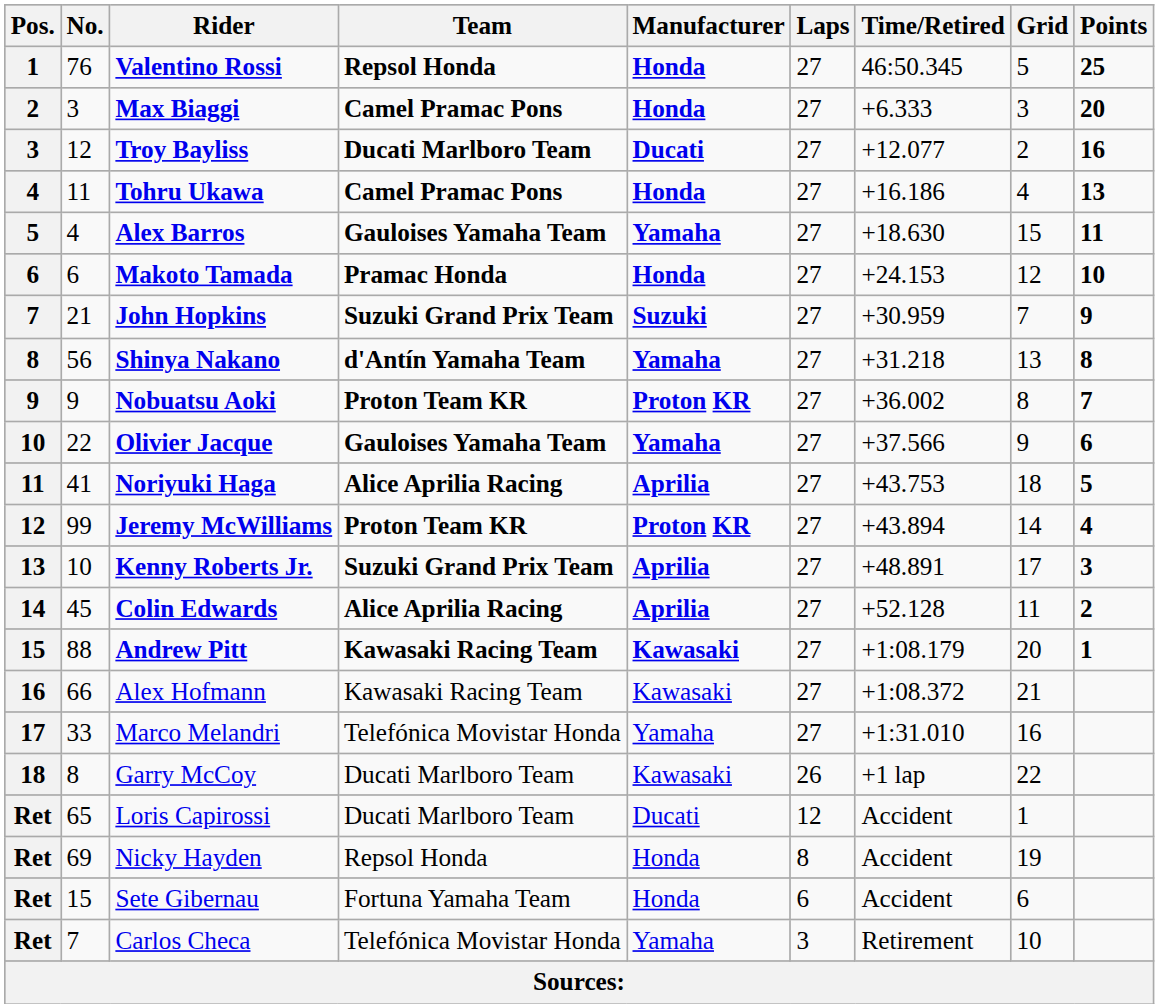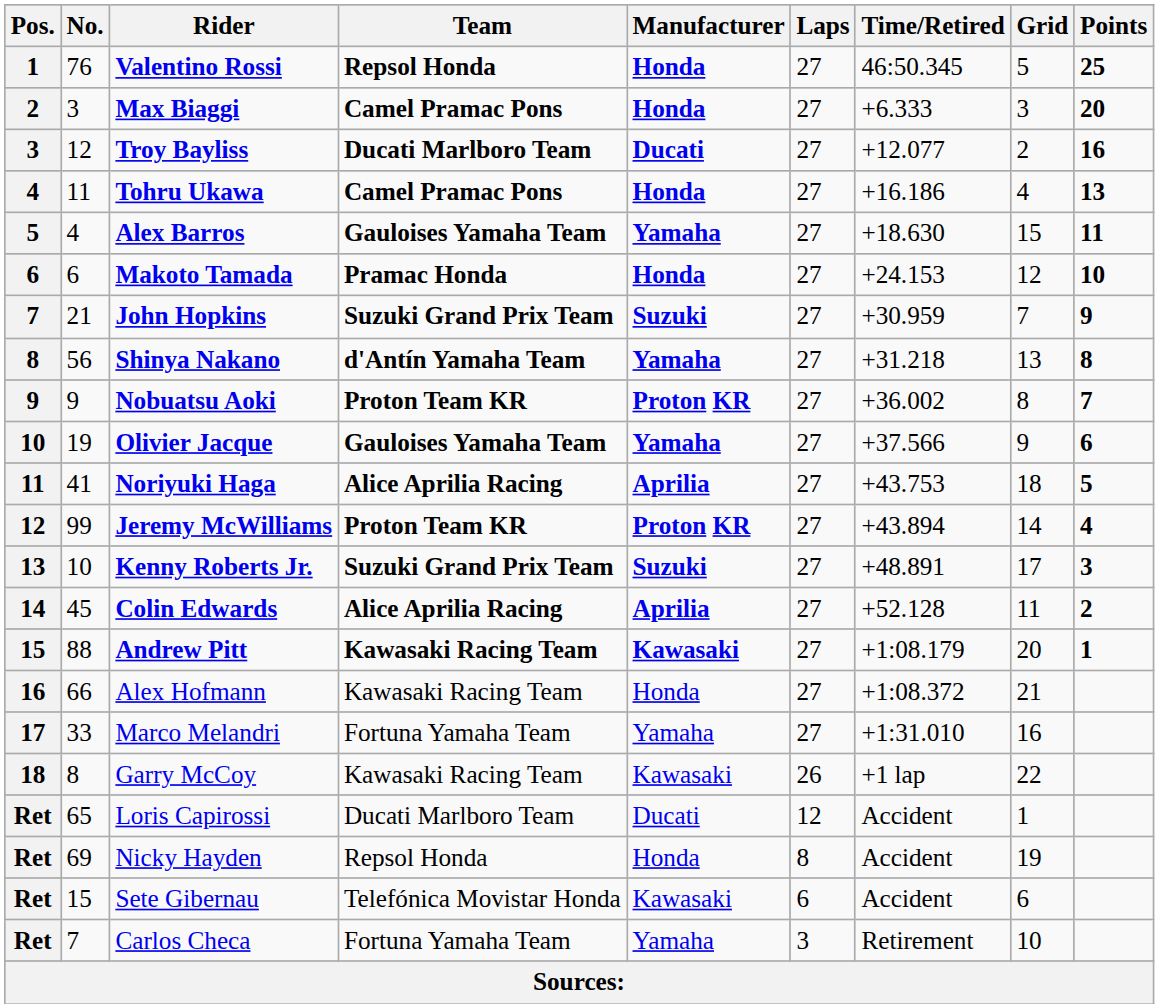Olivier Jacque | No.: 22 -> 19
Kenny Roberts Jr. | Manufacturer: Aprilia -> Suzuki
Alex Hofmann | Manufacturer: Kawasaki -> Honda
Marco Melandri | Team: Telefónica Movistar Honda -> Fortuna Yamaha Team
Garry McCoy | Team: Ducati Marlboro Team -> Kawasaki Racing Team
Sete Gibernau | Team: Fortuna Yamaha Team -> Telefónica Movistar Honda
Sete Gibernau | Manufacturer: Honda -> Kawasaki
Carlos Checa | Team: Telefónica Movistar Honda -> Fortuna Yamaha Team
